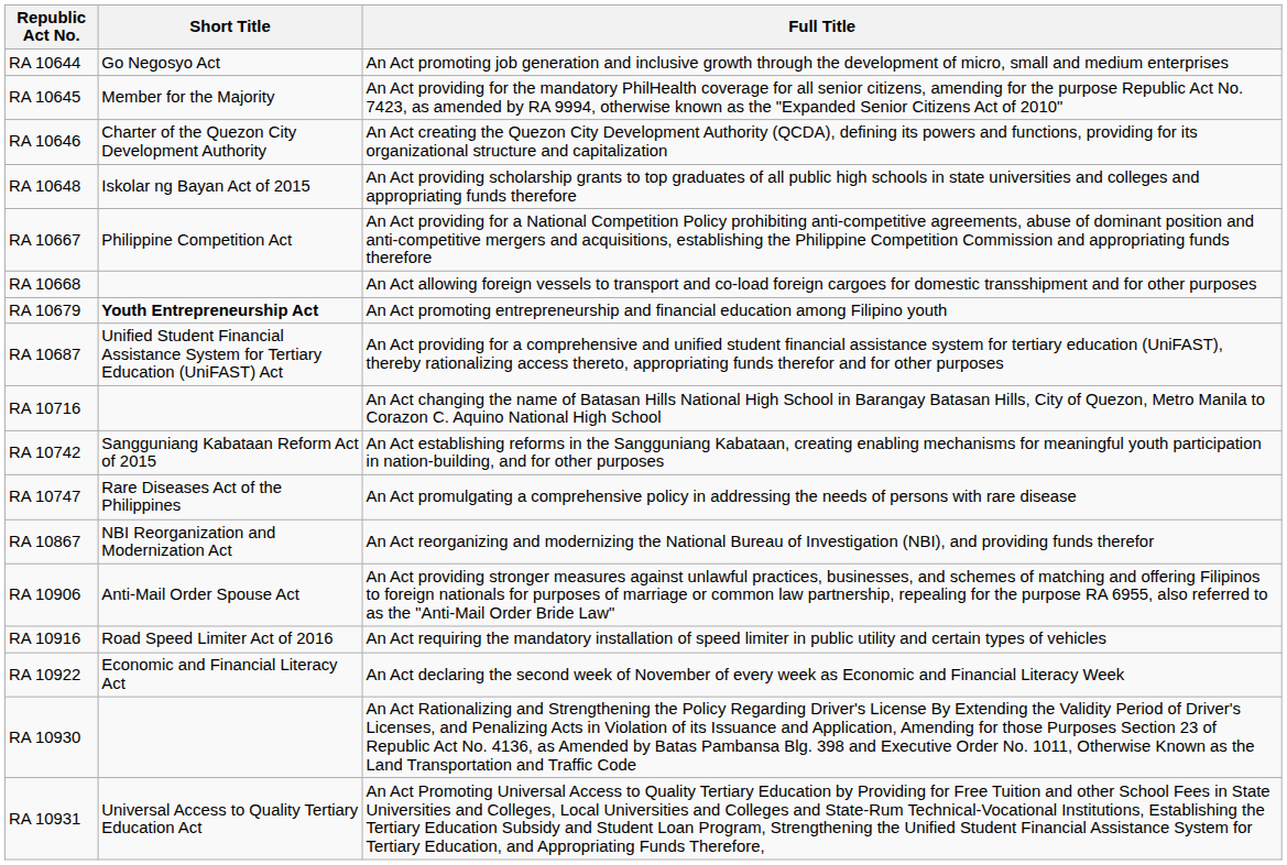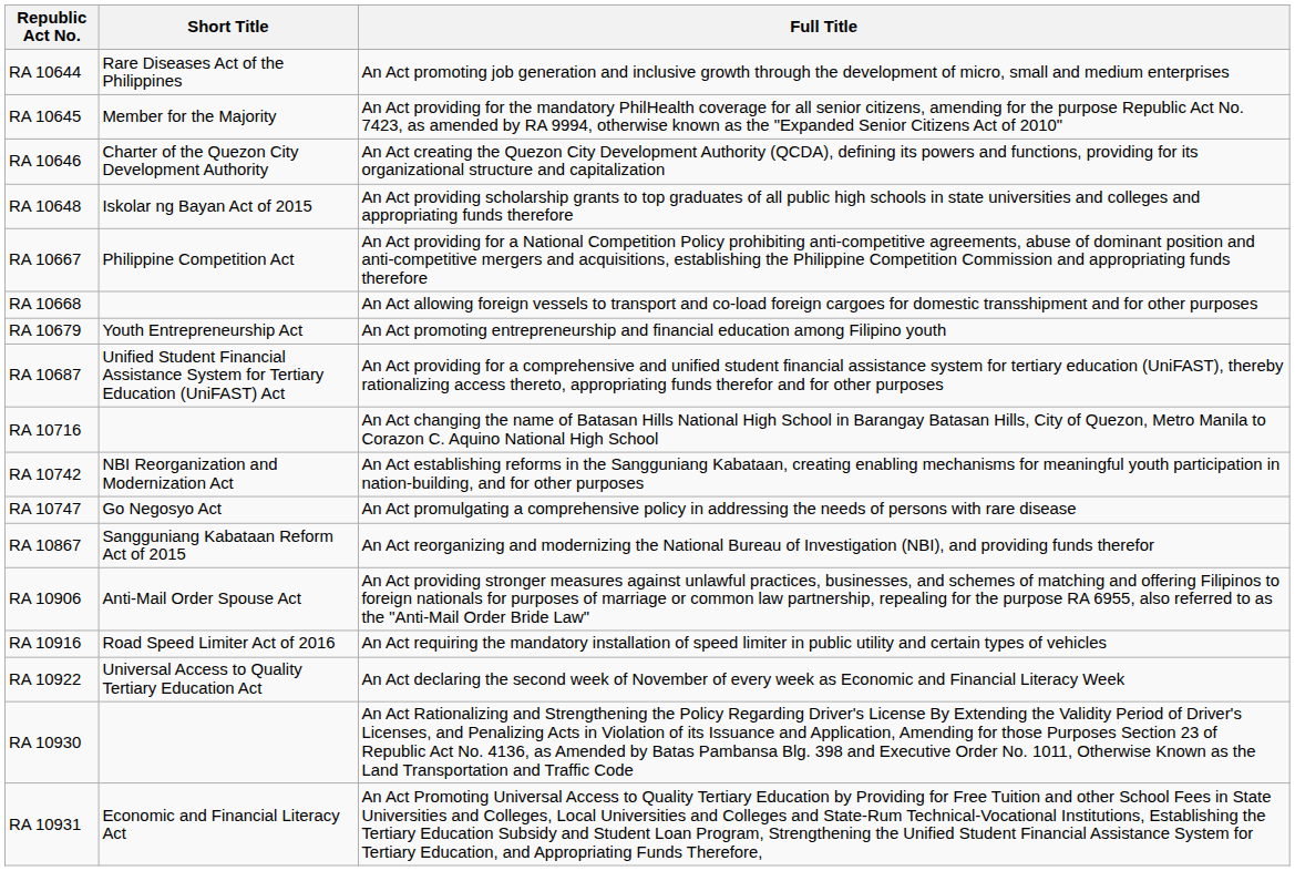RA 10644 | Short Title: Go Negosyo Act -> Rare Diseases Act of the Philippines
RA 10679 | Short Title: bold -> normal
RA 10742 | Short Title: Sangguniang Kabataan Reform Act of 2015 -> NBI Reorganization and Modernization Act
RA 10747 | Short Title: Rare Diseases Act of the Philippines -> Go Negosyo Act
RA 10867 | Short Title: NBI Reorganization and Modernization Act -> Sangguniang Kabataan Reform Act of 2015
RA 10922 | Short Title: Economic and Financial Literacy Act -> Universal Access to Quality Tertiary Education Act
RA 10931 | Short Title: Universal Access to Quality Tertiary Education Act -> Economic and Financial Literacy Act
